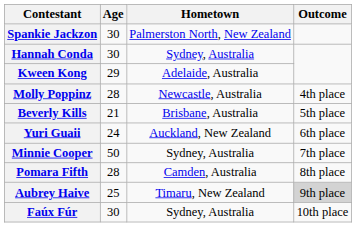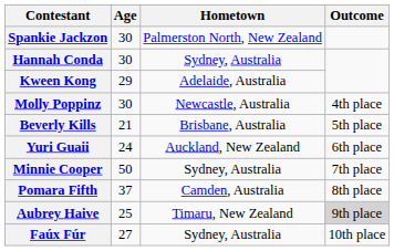Molly Poppinz | Age: 28 -> 30
Pomara Fifth | Age: 28 -> 37
Faúx Fúr | Age: 30 -> 27
